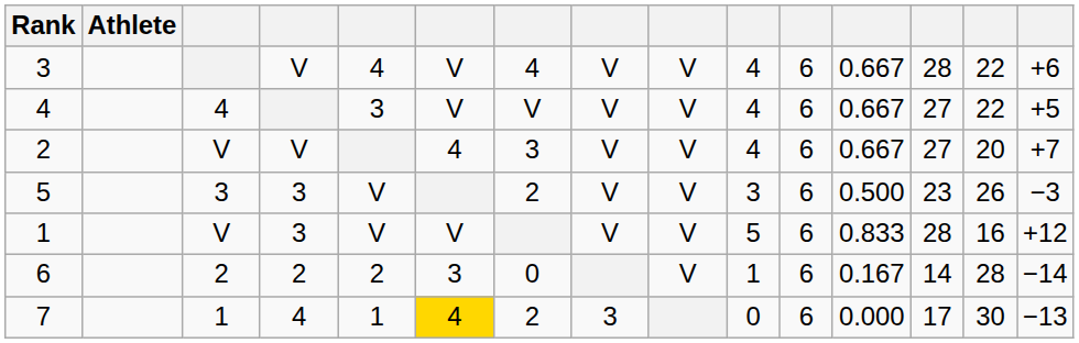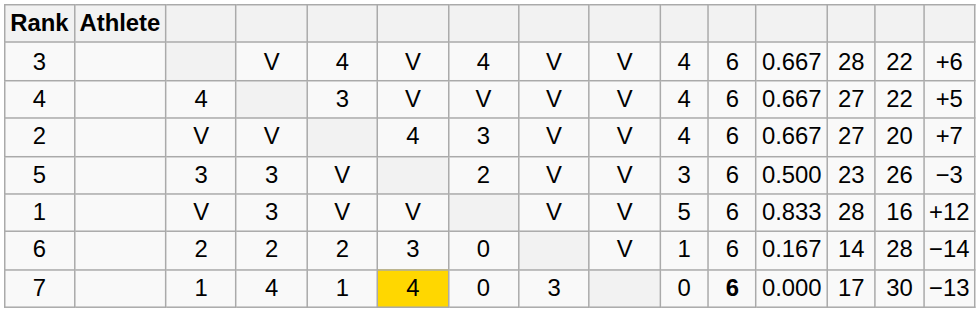7 | column 7: 2 -> 0
7 | column 11: normal -> bold
